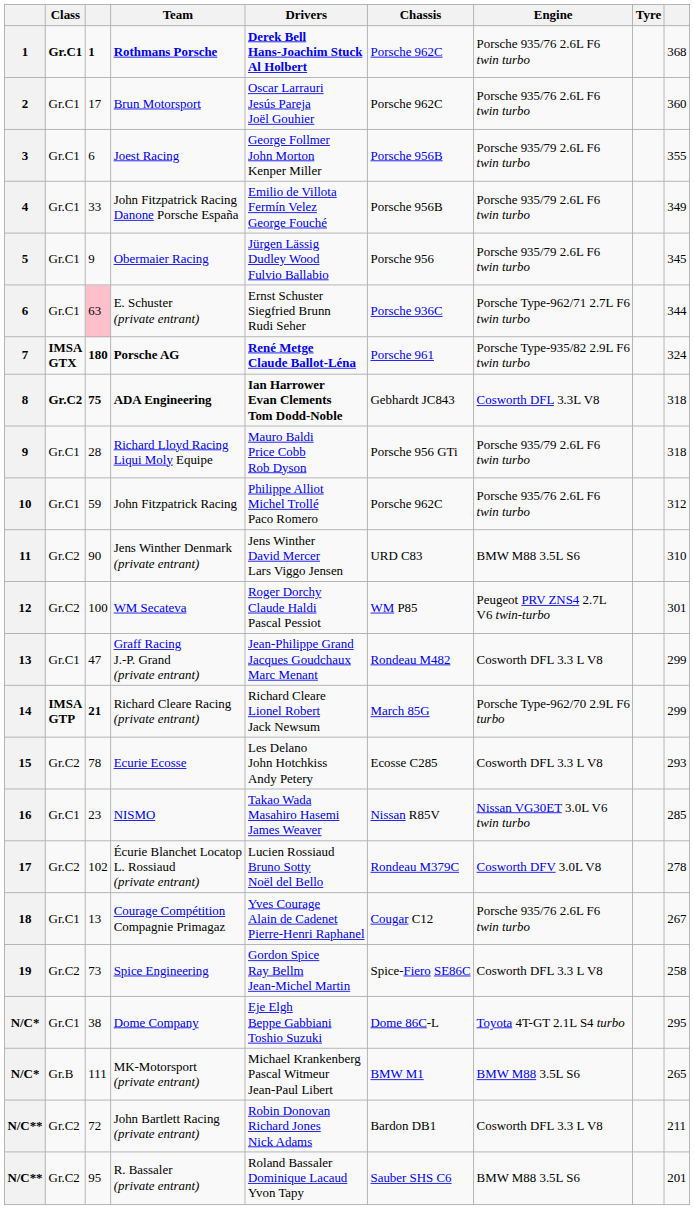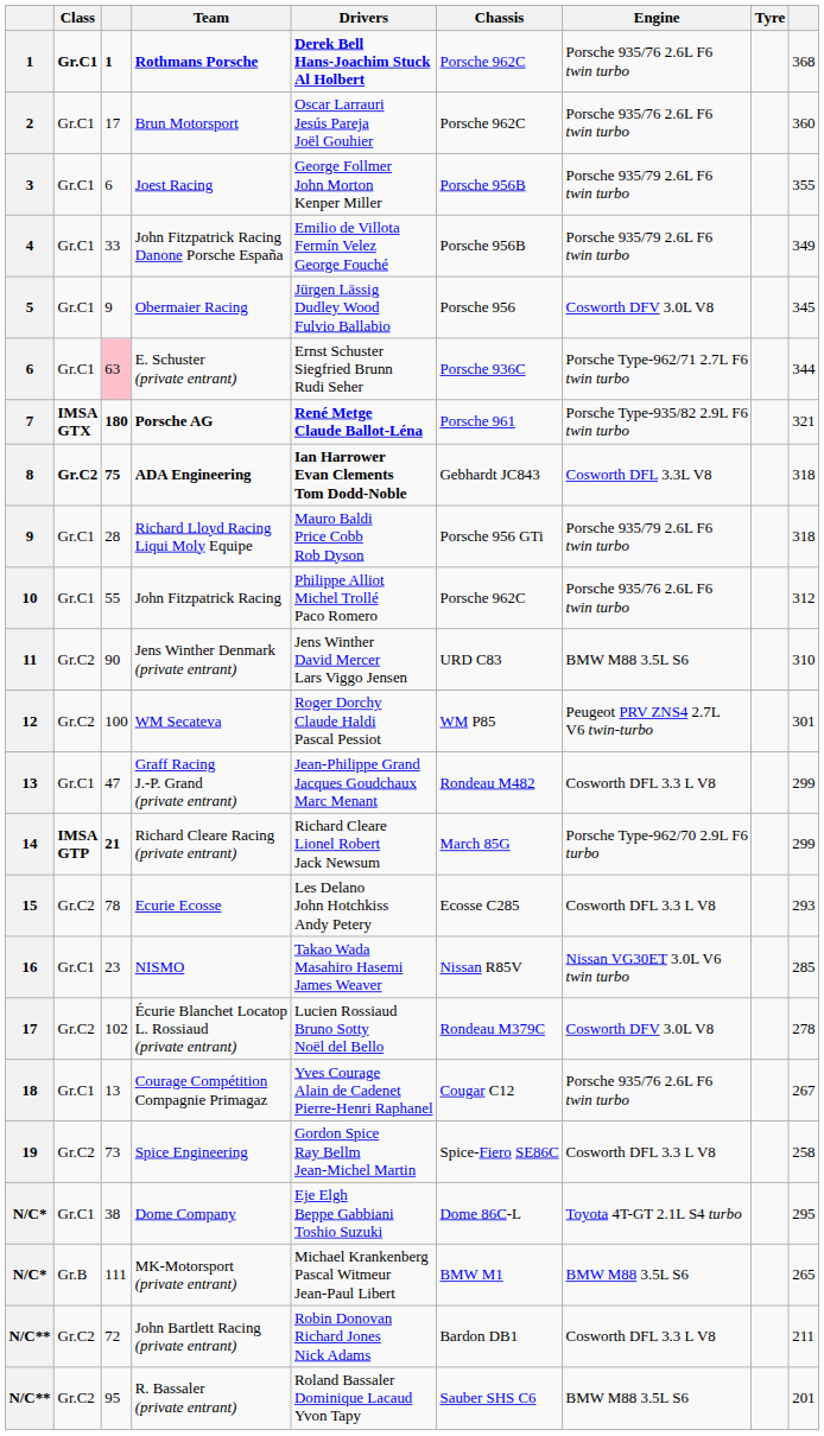Obermaier Racing | Engine: Porsche 935/79 2.6L F6 twin turbo -> Cosworth DFV 3.0L V8
Porsche AG | column 9: 324 -> 321
John Fitzpatrick Racing | column 3: 59 -> 55
